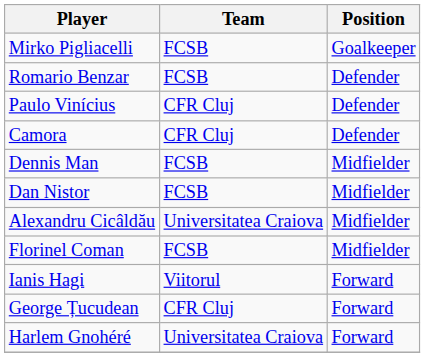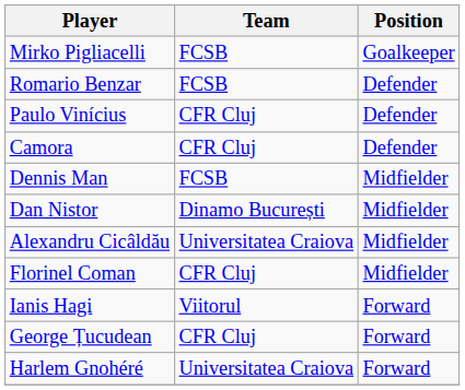Dan Nistor | Team: FCSB -> Dinamo București
Florinel Coman | Team: FCSB -> CFR Cluj
